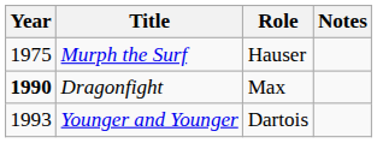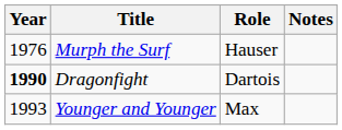Murph the Surf | Year: 1975 -> 1976
Dragonfight | Role: Max -> Dartois
Younger and Younger | Role: Dartois -> Max
